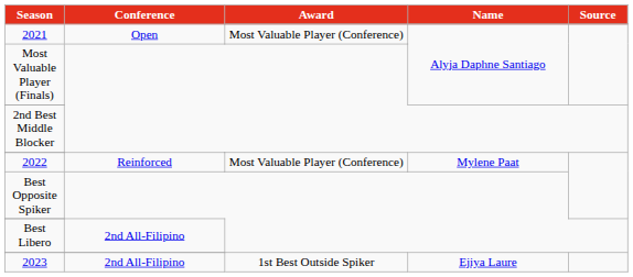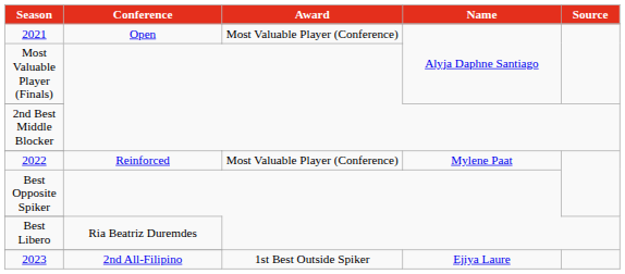Best Libero | Conference: 2nd All-Filipino -> Ria Beatriz Duremdes
